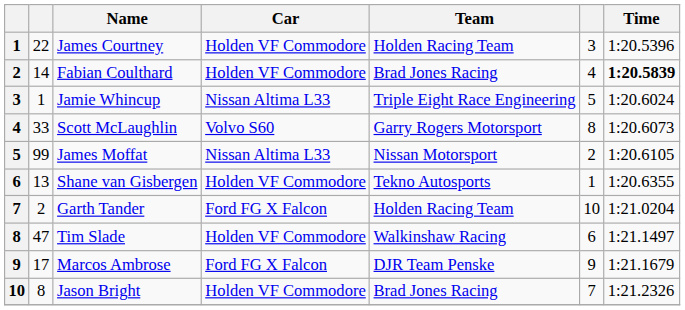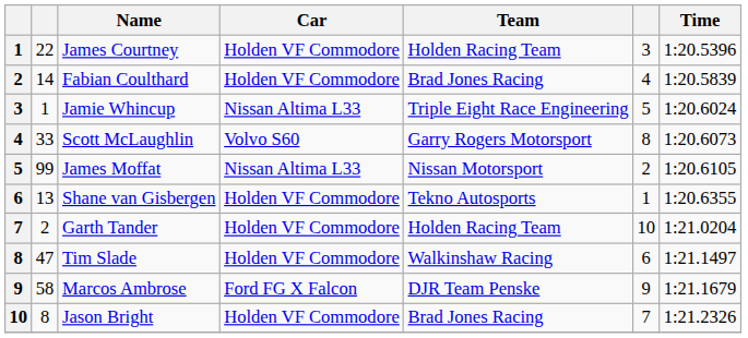Fabian Coulthard | Time: bold -> normal
Garth Tander | Car: Ford FG X Falcon -> Holden VF Commodore
Marcos Ambrose | column 2: 17 -> 58
